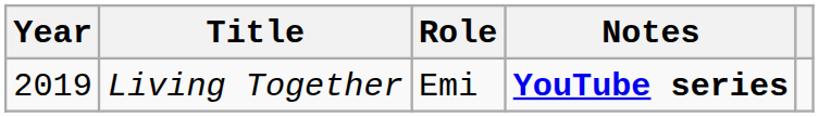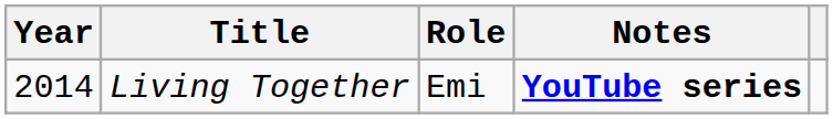Living Together | Year: 2019 -> 2014
